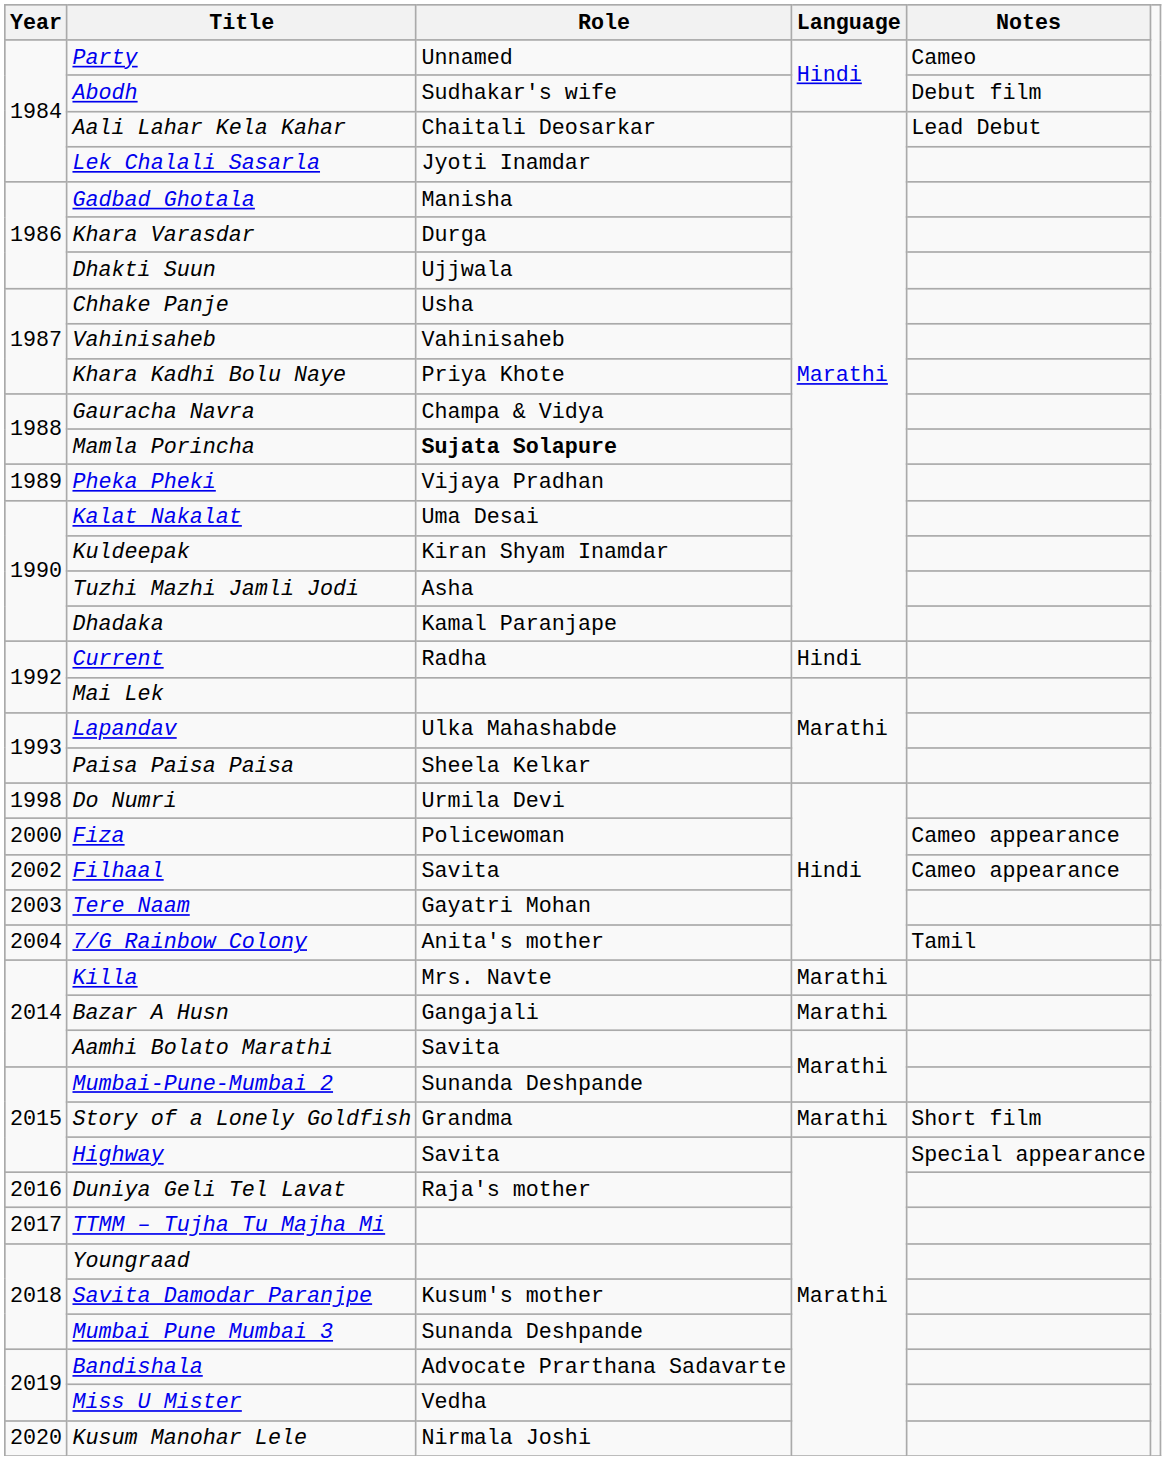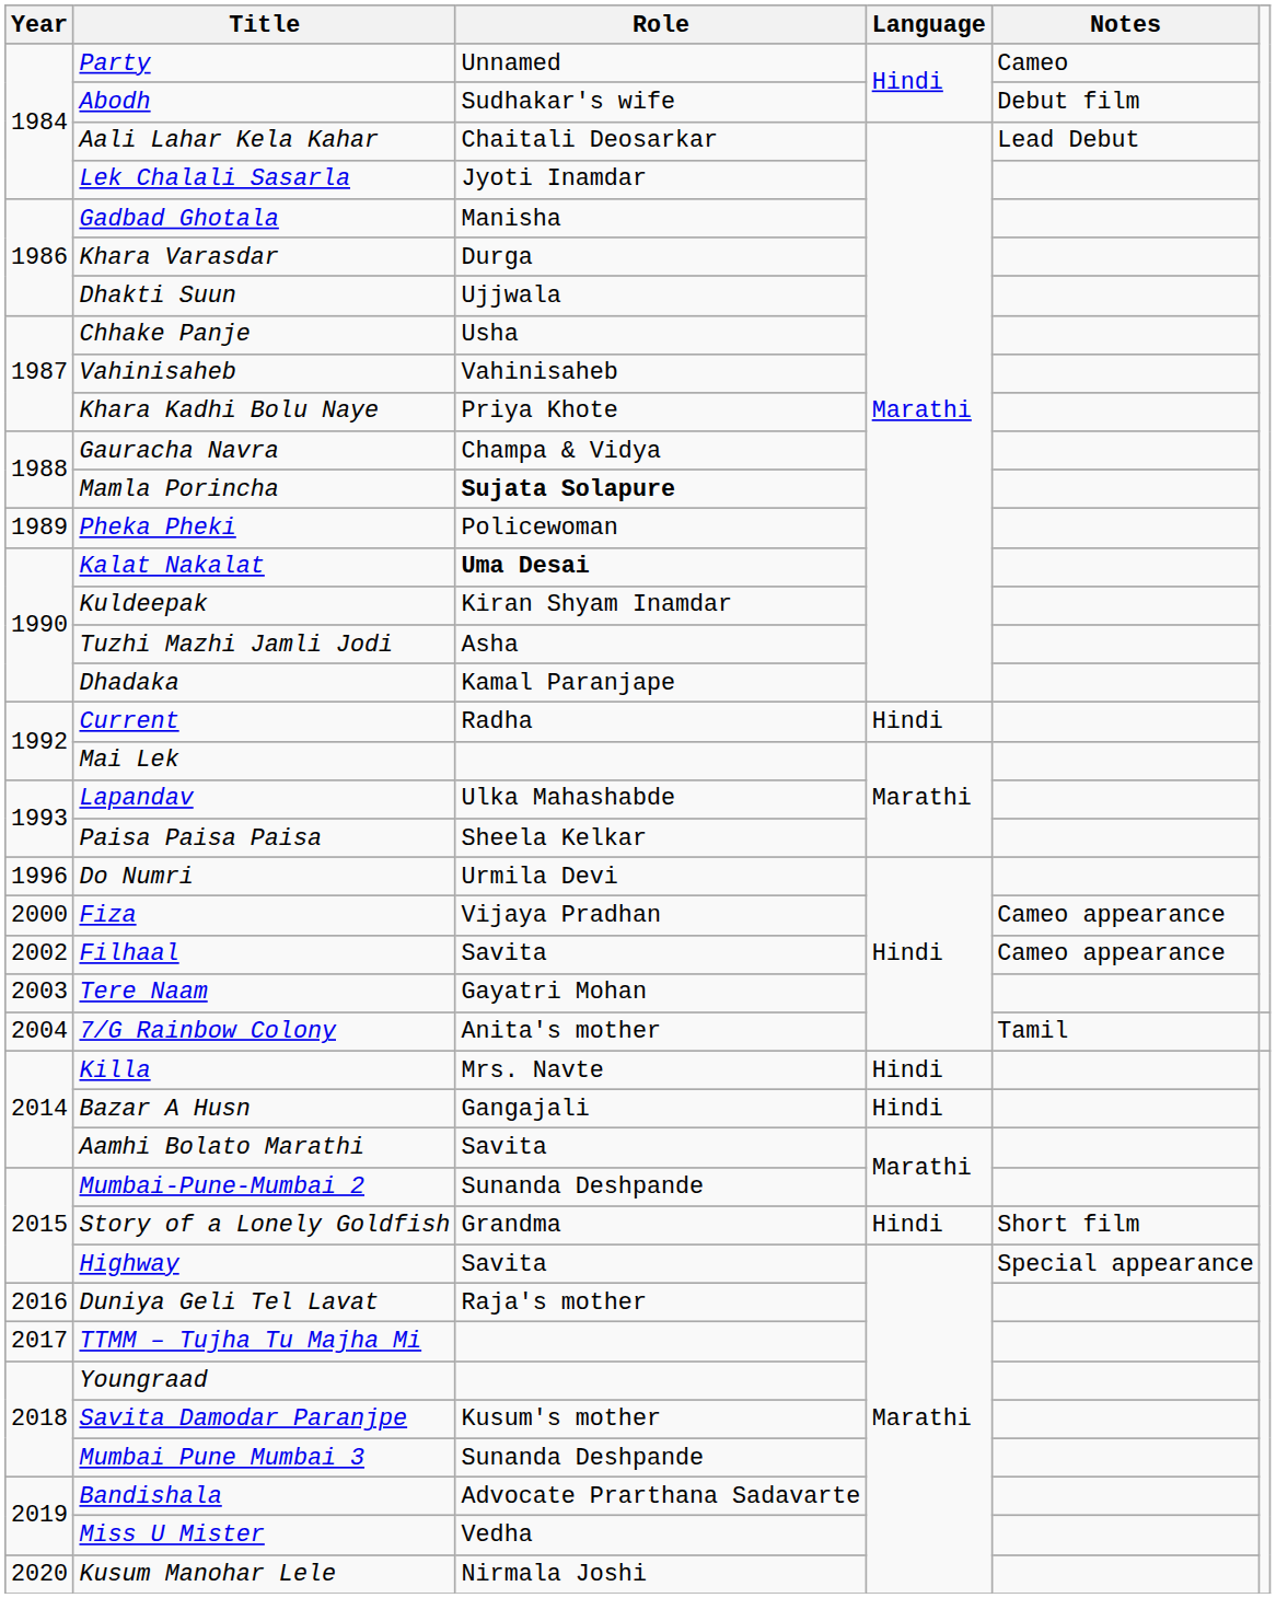Pheka Pheki | Role: Vijaya Pradhan -> Policewoman
Kalat Nakalat | Role: normal -> bold
Do Numri | Year: 1998 -> 1996
Fiza | Role: Policewoman -> Vijaya Pradhan
Killa | Language: Marathi -> Hindi
Bazar A Husn | Language: Marathi -> Hindi
Story of a Lonely Goldfish | Language: Marathi -> Hindi
